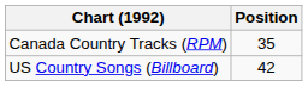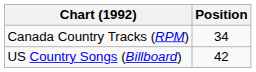Canada Country Tracks (RPM) | Position: 35 -> 34
